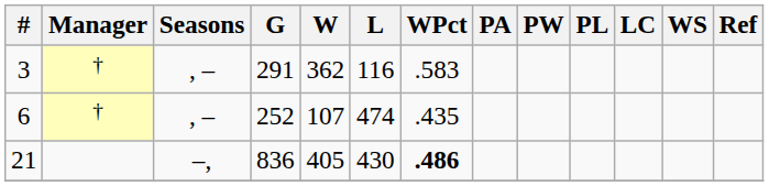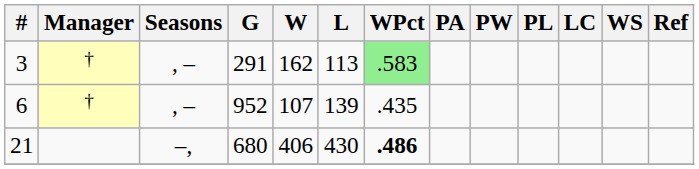3 | W: 362 -> 162
3 | L: 116 -> 113
3 | WPct: no background -> lightgreen background
6 | G: 252 -> 952
6 | L: 474 -> 139
21 | G: 836 -> 680
21 | W: 405 -> 406
